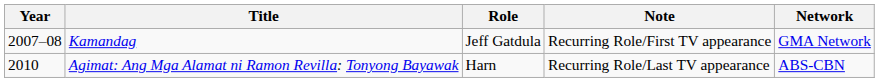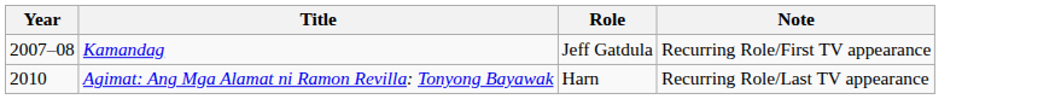- column: Network | GMA Network | ABS-CBN
